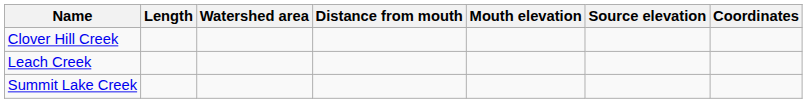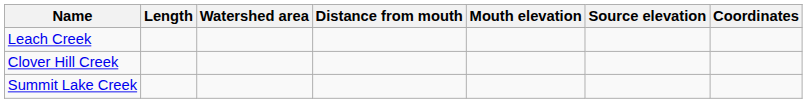rows swapped: Leach Creek <-> Clover Hill Creek
